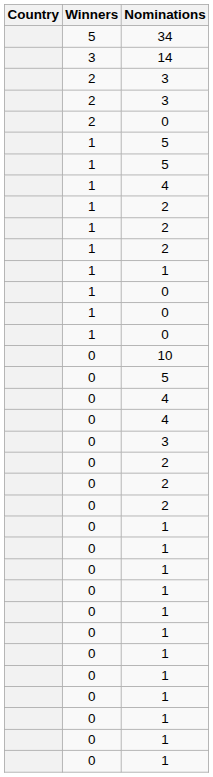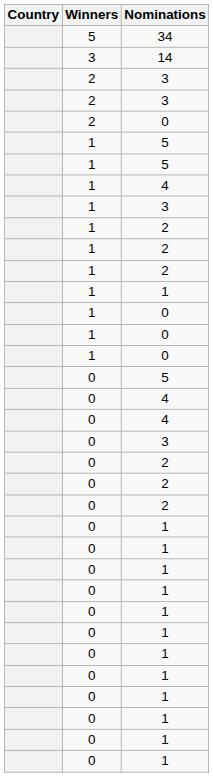+ row: 1 | 3
- row: 0 | 10
